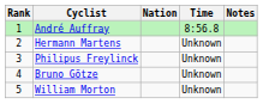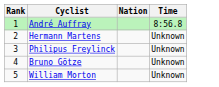- column: Notes
